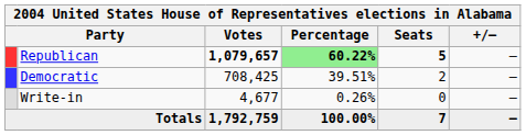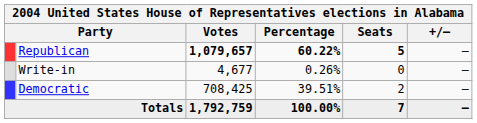Republican | Percentage: lightgreen background -> no background
rows swapped: Democratic <-> Write-in
